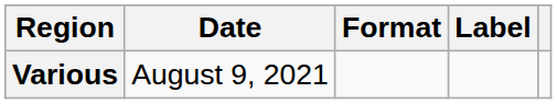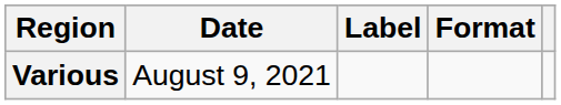columns swapped: Format <-> Label
